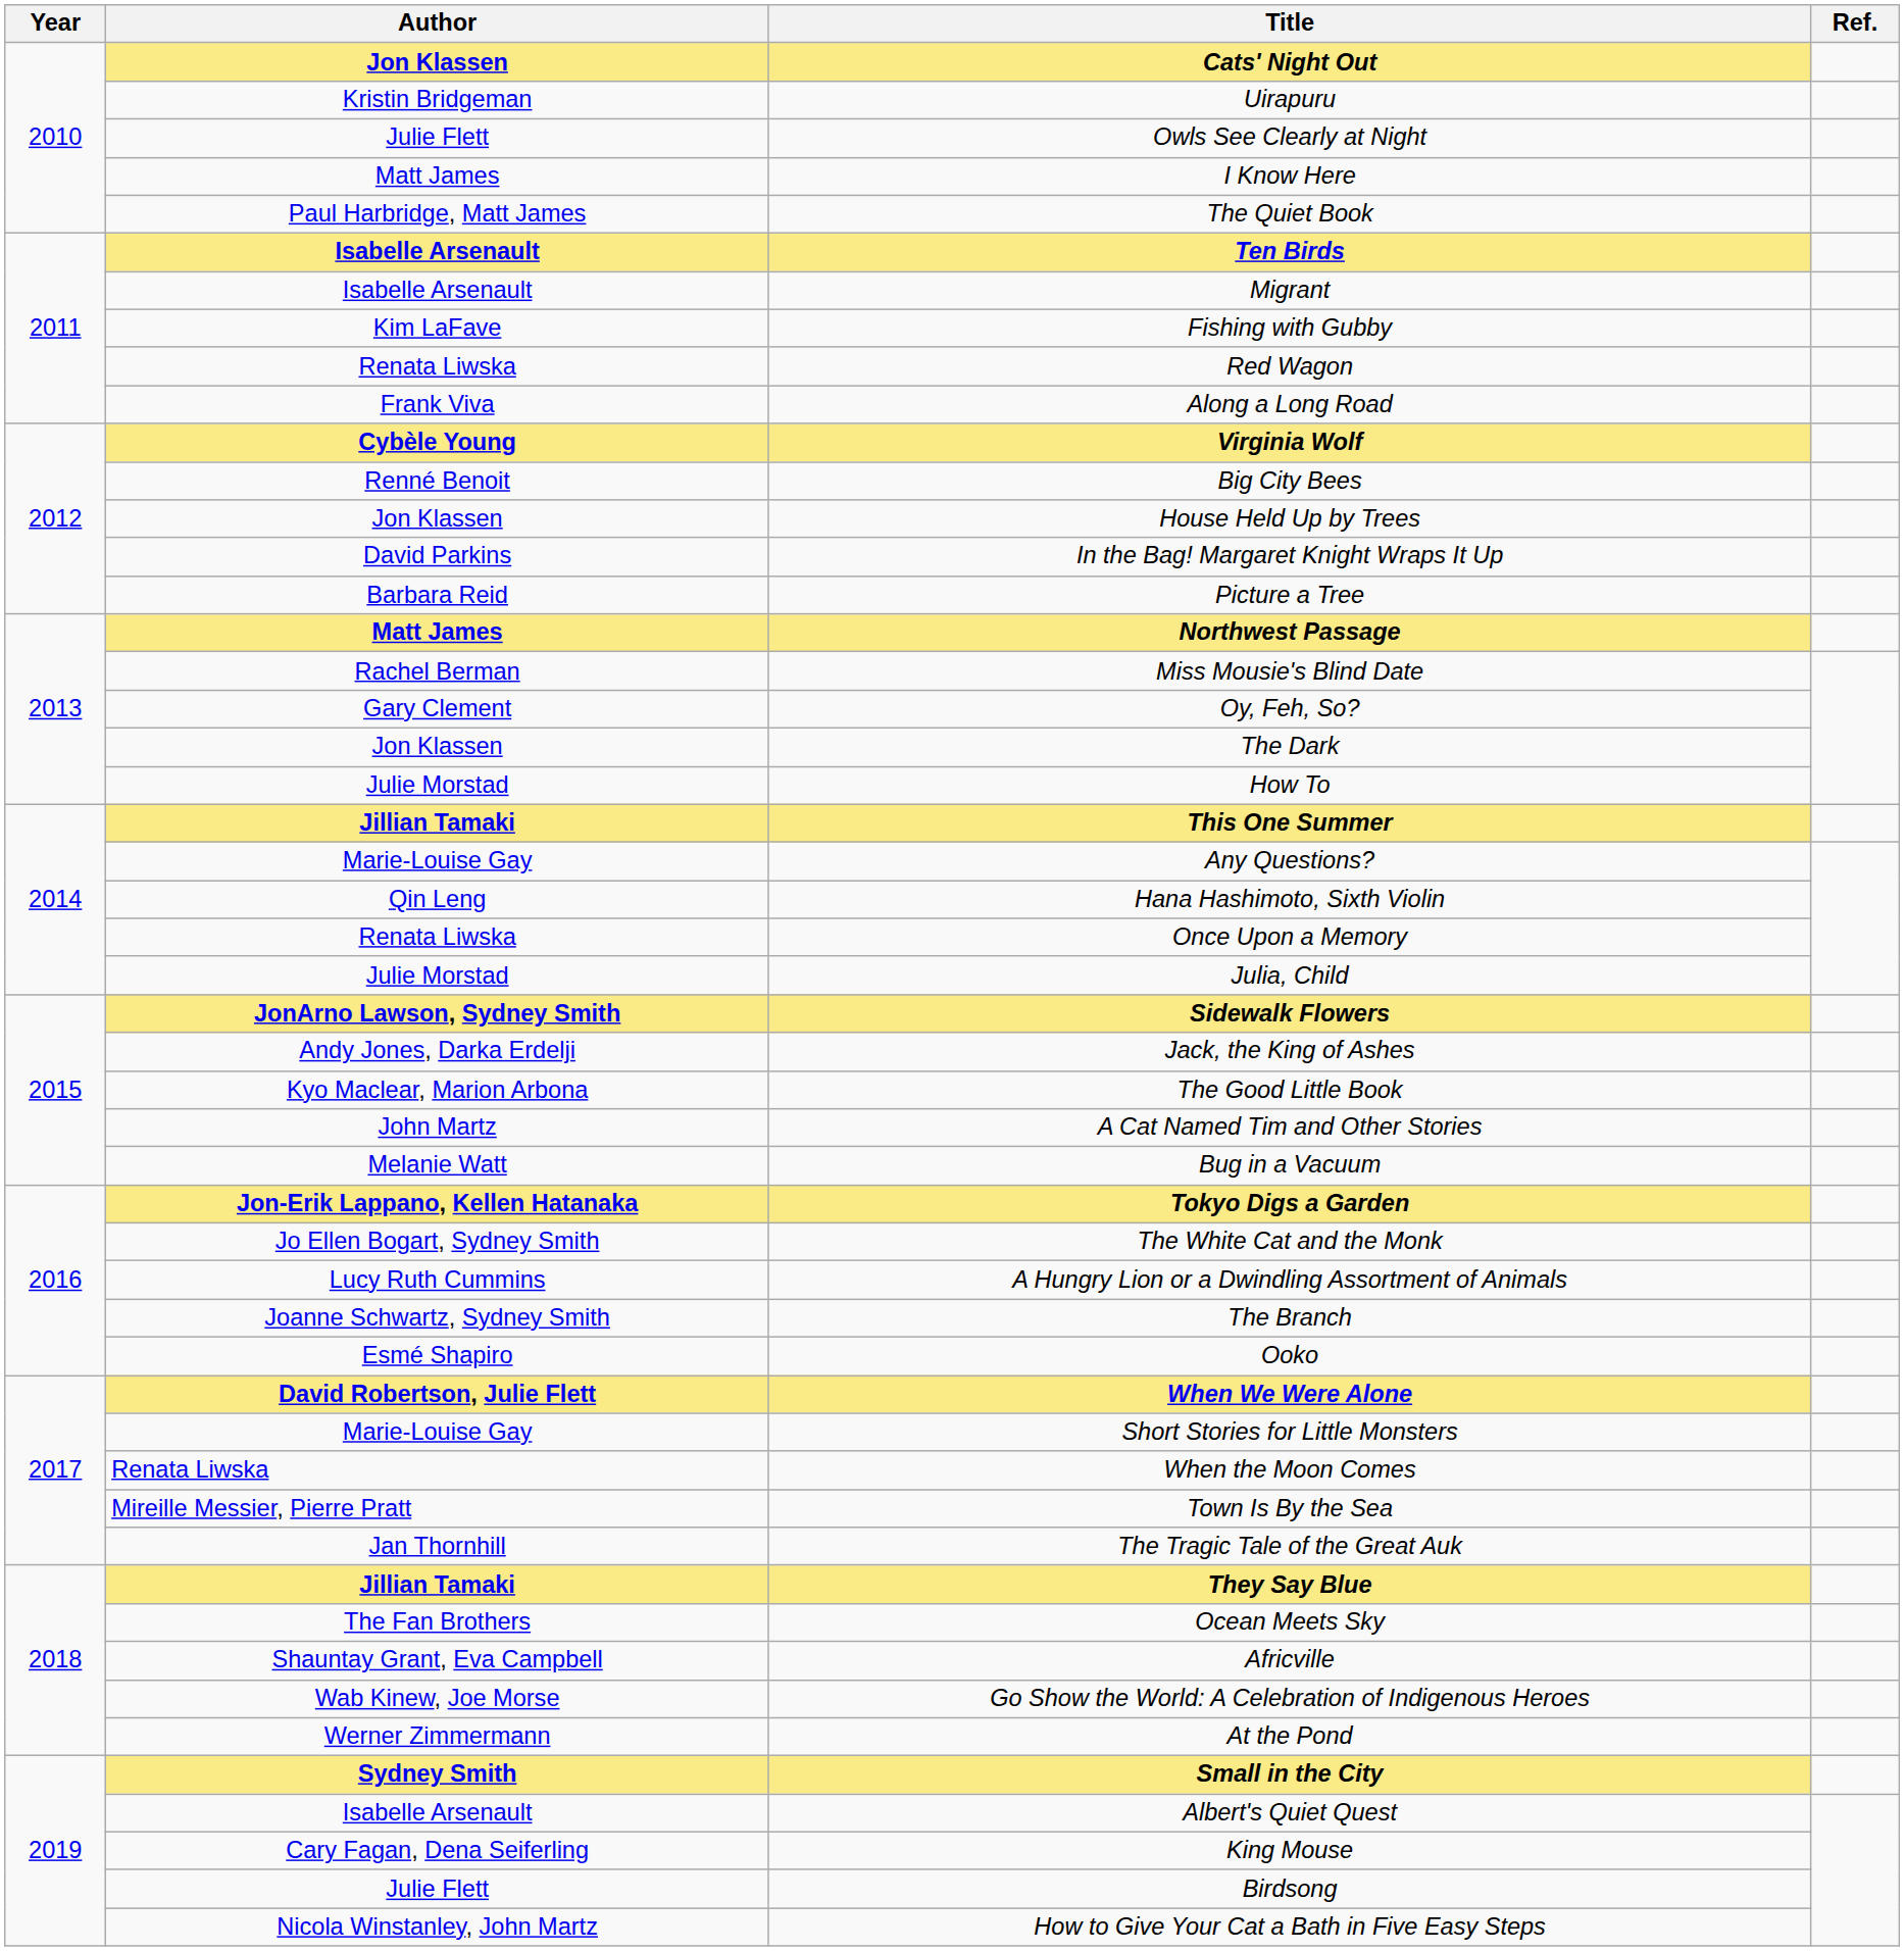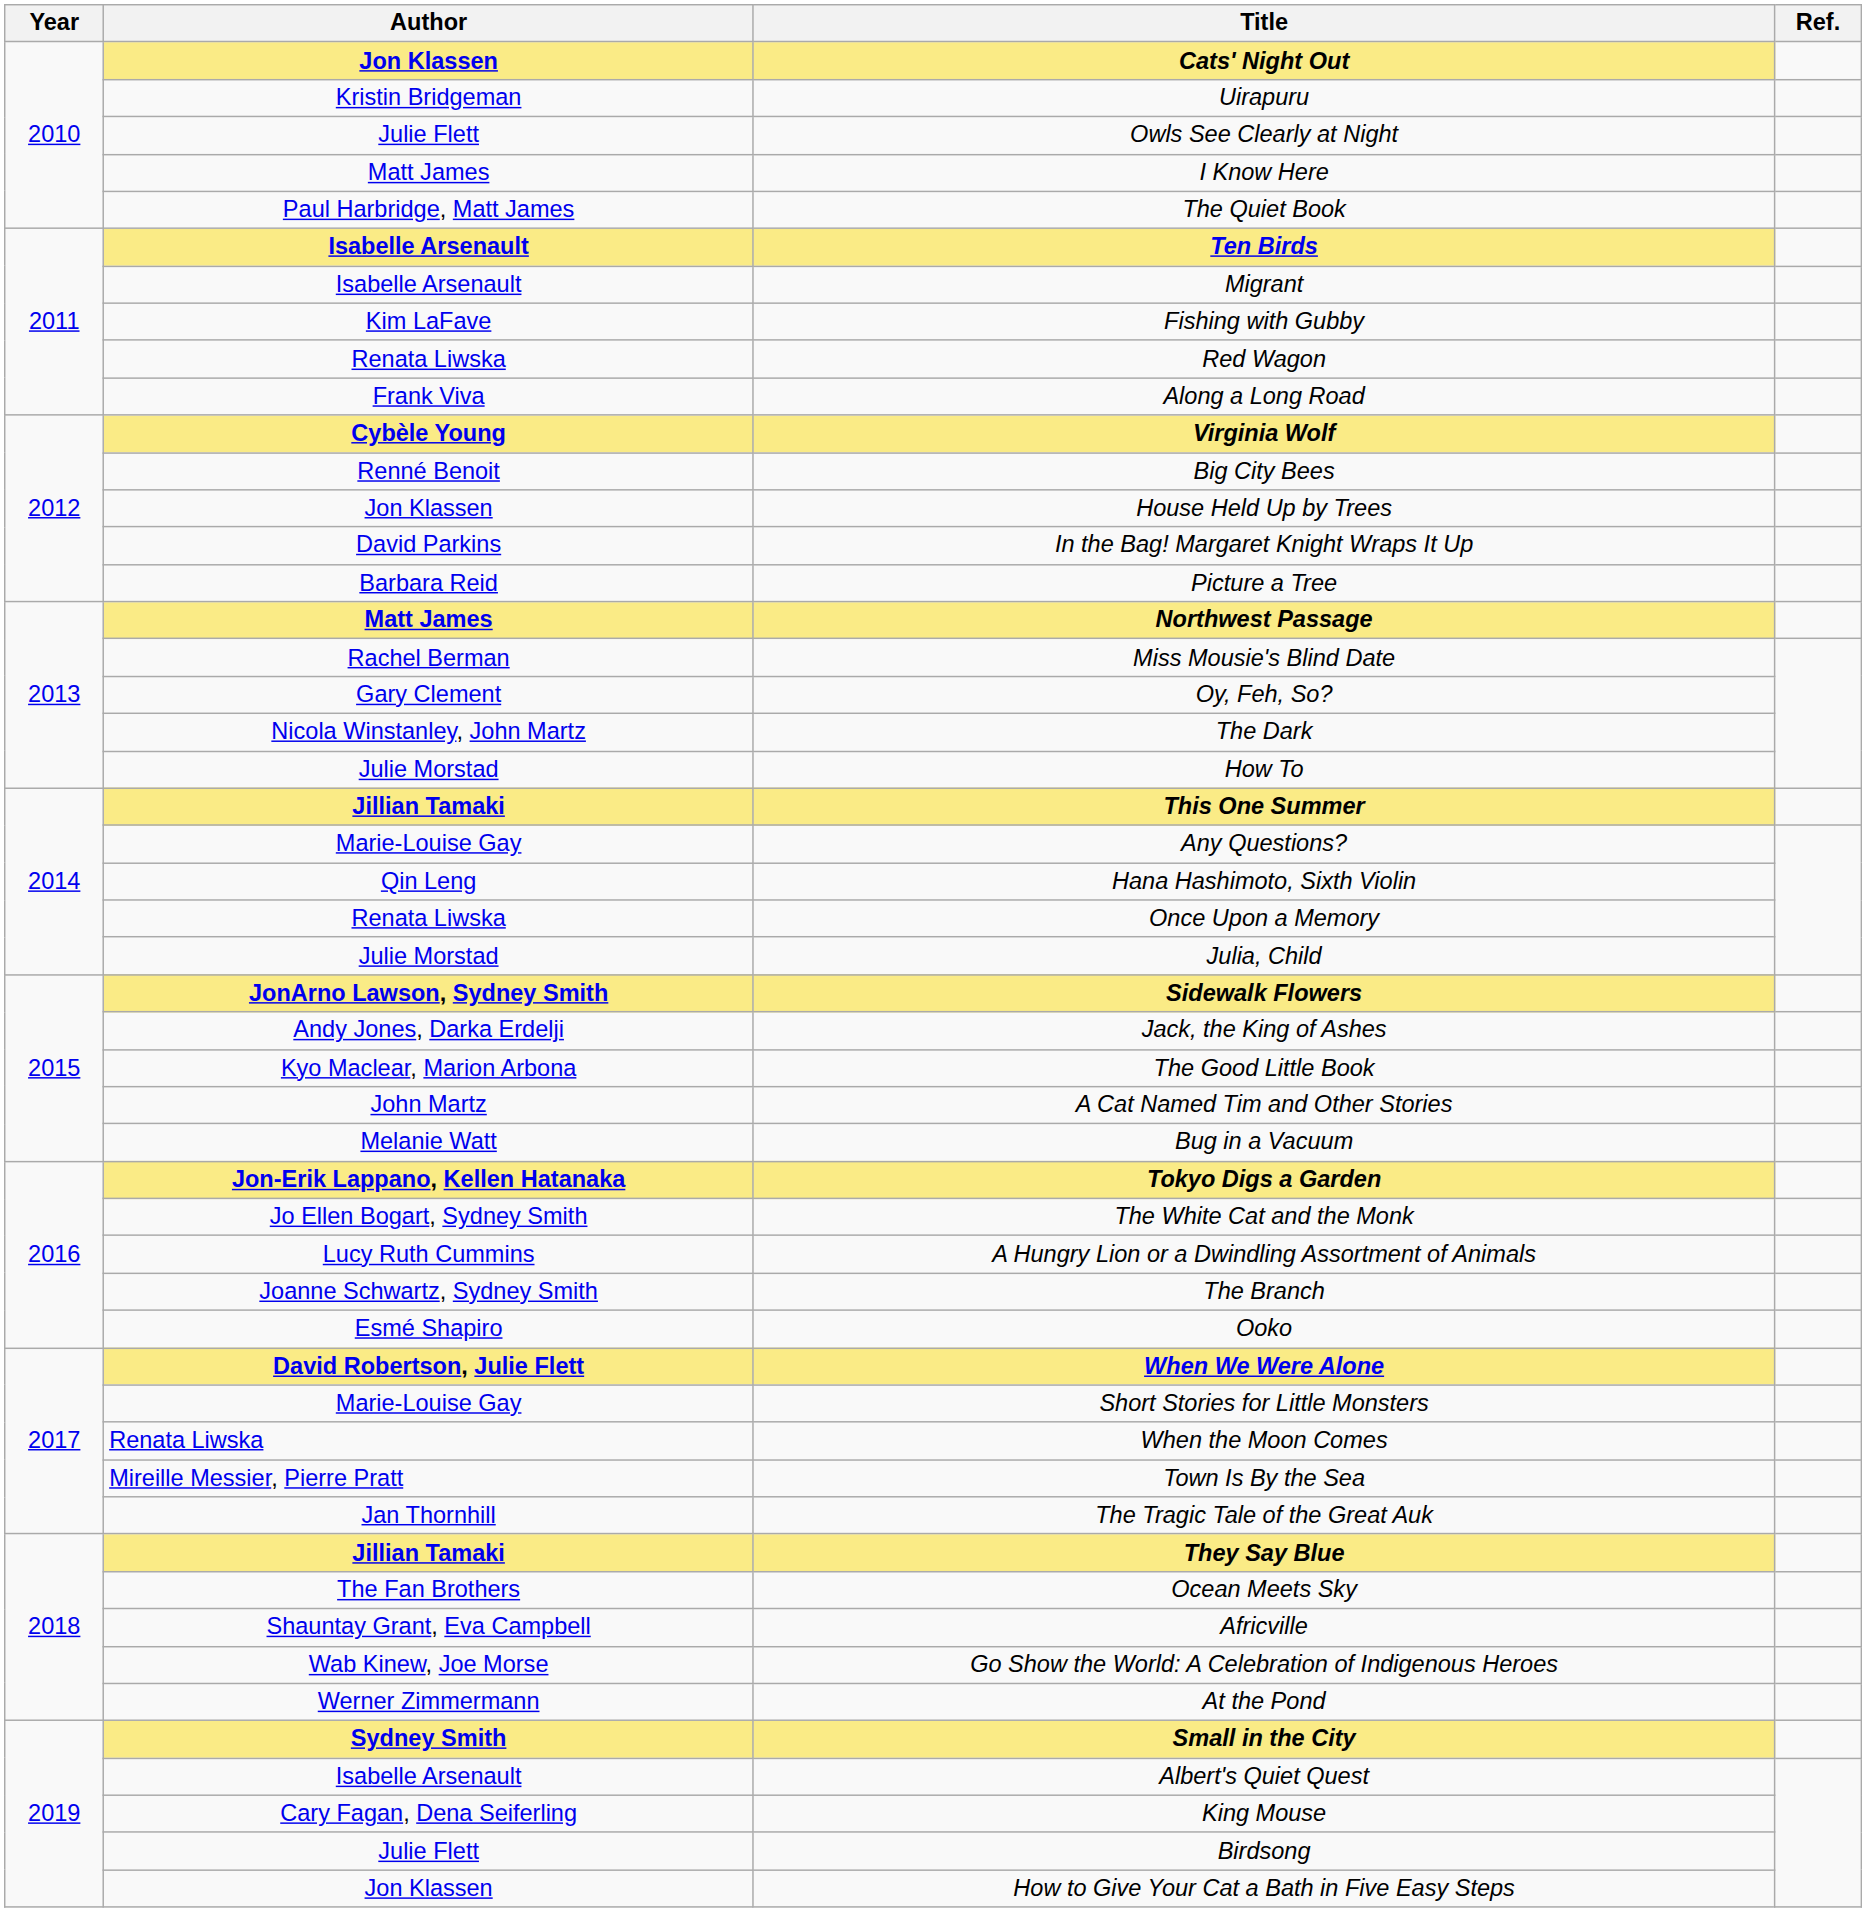The Dark | Author: Jon Klassen -> Nicola Winstanley, John Martz
How to Give Your Cat a Bath in Five Easy Steps | Author: Nicola Winstanley, John Martz -> Jon Klassen
